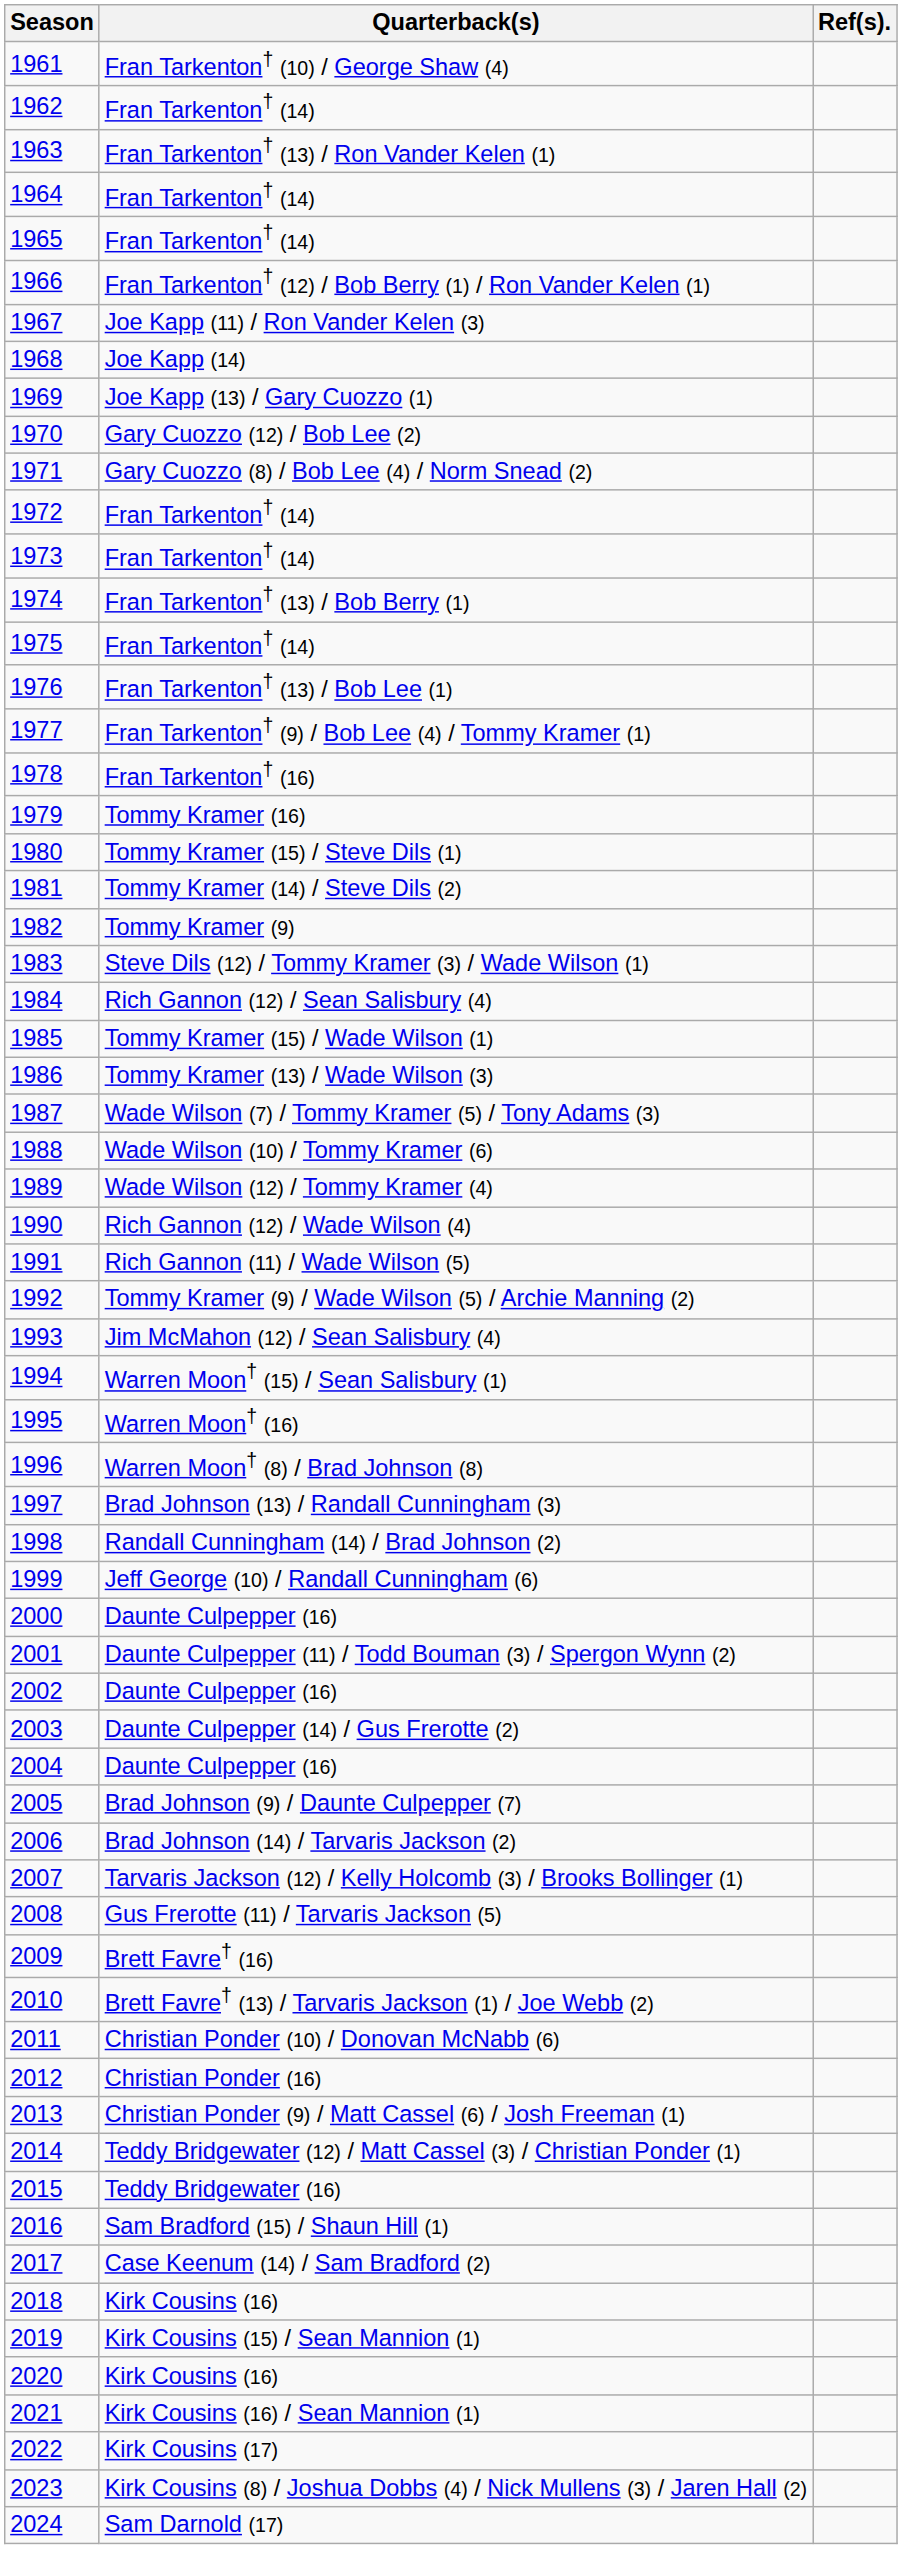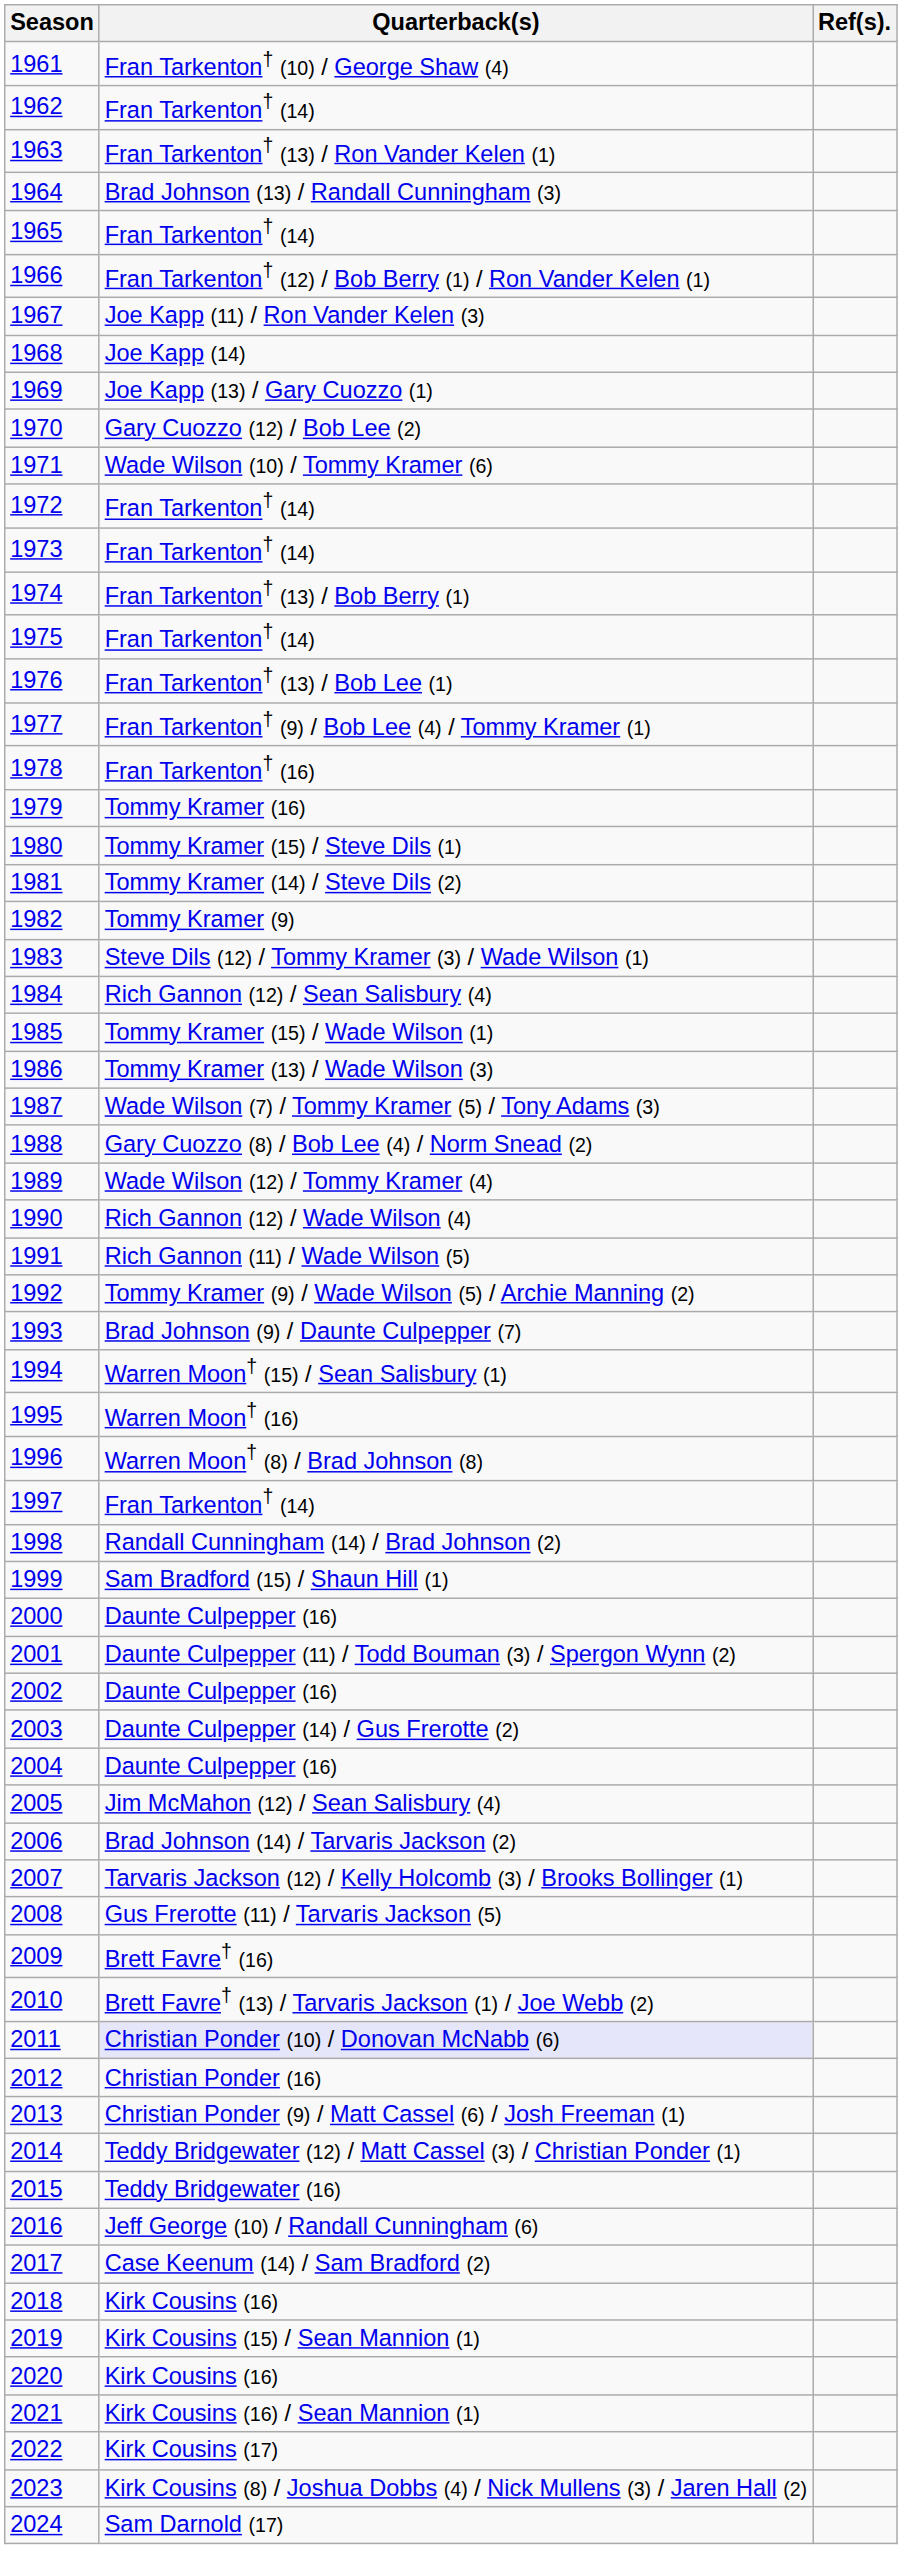1964 | Quarterback(s): Fran Tarkenton† (14) -> Brad Johnson (13) / Randall Cunningham (3)
1971 | Quarterback(s): Gary Cuozzo (8) / Bob Lee (4) / Norm Snead (2) -> Wade Wilson (10) / Tommy Kramer (6)
1988 | Quarterback(s): Wade Wilson (10) / Tommy Kramer (6) -> Gary Cuozzo (8) / Bob Lee (4) / Norm Snead (2)
1993 | Quarterback(s): Jim McMahon (12) / Sean Salisbury (4) -> Brad Johnson (9) / Daunte Culpepper (7)
1997 | Quarterback(s): Brad Johnson (13) / Randall Cunningham (3) -> Fran Tarkenton† (14)
1999 | Quarterback(s): Jeff George (10) / Randall Cunningham (6) -> Sam Bradford (15) / Shaun Hill (1)
2005 | Quarterback(s): Brad Johnson (9) / Daunte Culpepper (7) -> Jim McMahon (12) / Sean Salisbury (4)
2011 | Quarterback(s): no background -> lavender background
2016 | Quarterback(s): Sam Bradford (15) / Shaun Hill (1) -> Jeff George (10) / Randall Cunningham (6)
